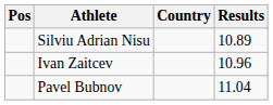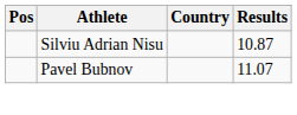Silviu Adrian Nisu | Results: 10.89 -> 10.87
- row: Ivan Zaitcev | 10.96
Pavel Bubnov | Results: 11.04 -> 11.07
